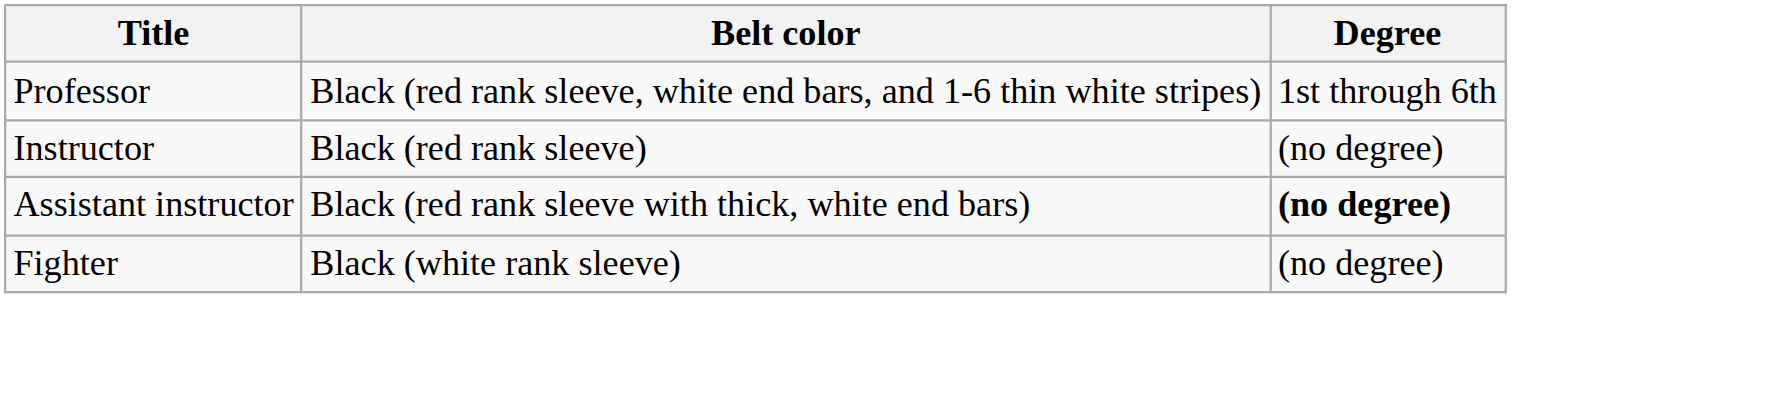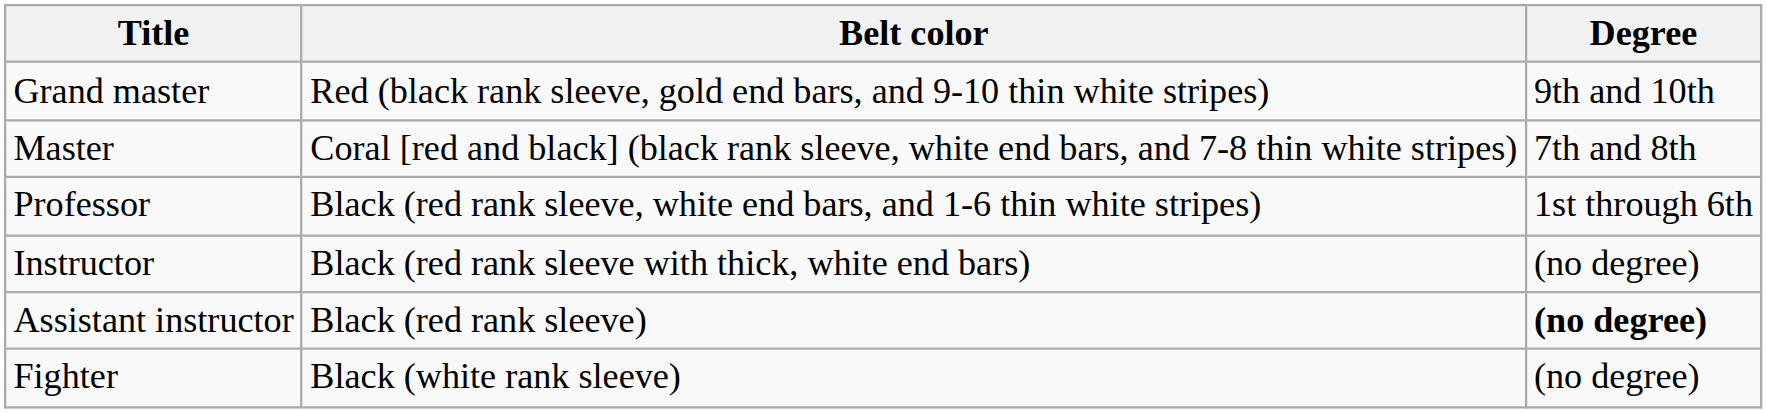+ row: Grand master | Red (black rank sleeve, gold end bars, and 9-10 thin white stripes) | 9th and 10th
+ row: Master | Coral [red and black] (black rank sleeve, white end bars, and 7-8 thin white stripes) | 7th and 8th
Instructor | Belt color: Black (red rank sleeve) -> Black (red rank sleeve with thick, white end bars)
Assistant instructor | Belt color: Black (red rank sleeve with thick, white end bars) -> Black (red rank sleeve)
